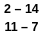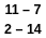rows swapped: 2 – 14 <-> 11 – 7
